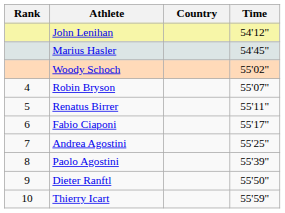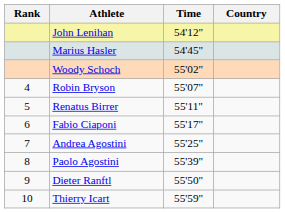columns swapped: Country <-> Time
